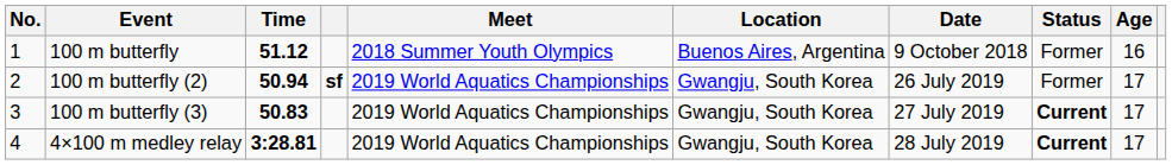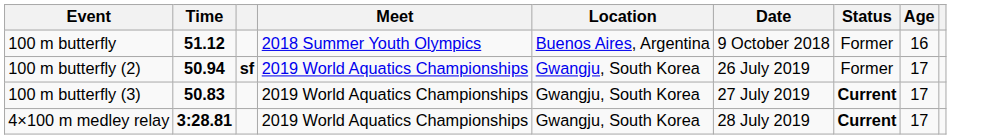- column: No. | 1 | 2 | 3 | 4
